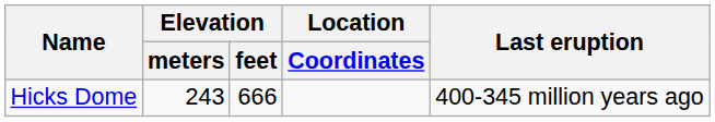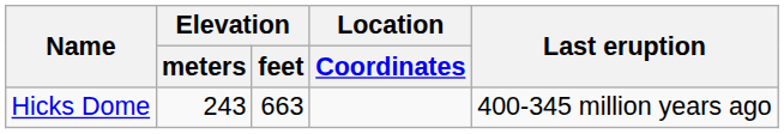Hicks Dome | Elevation / feet: 666 -> 663
